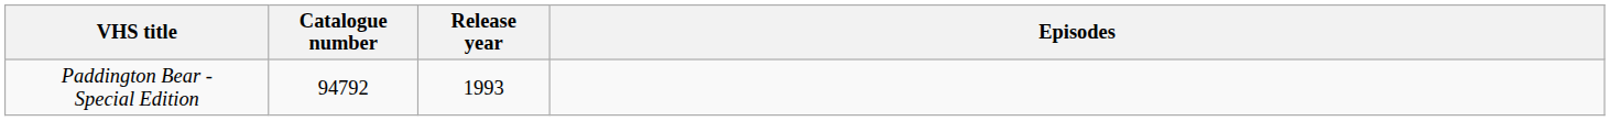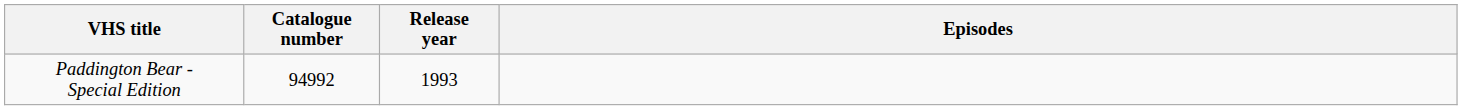Paddington Bear - Special Edition | Catalogue number: 94792 -> 94992
